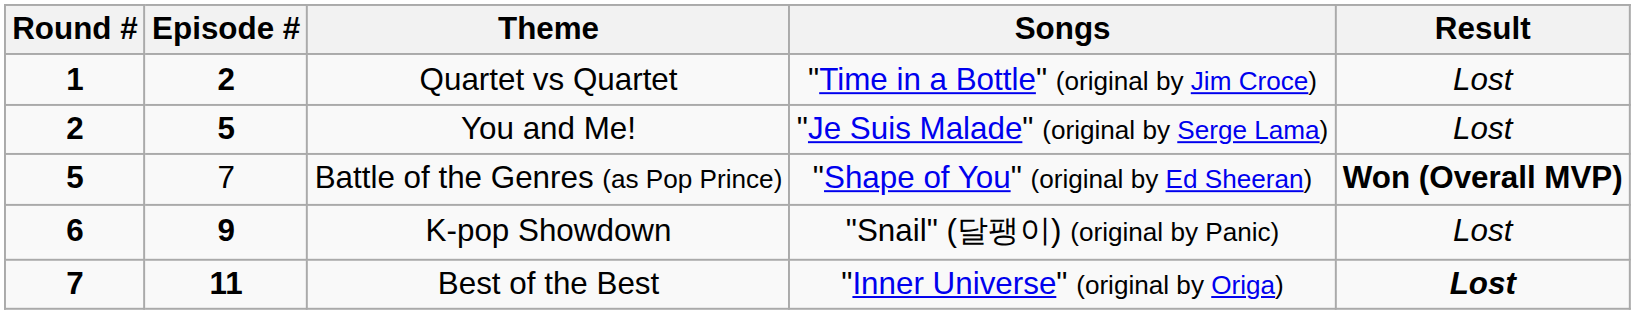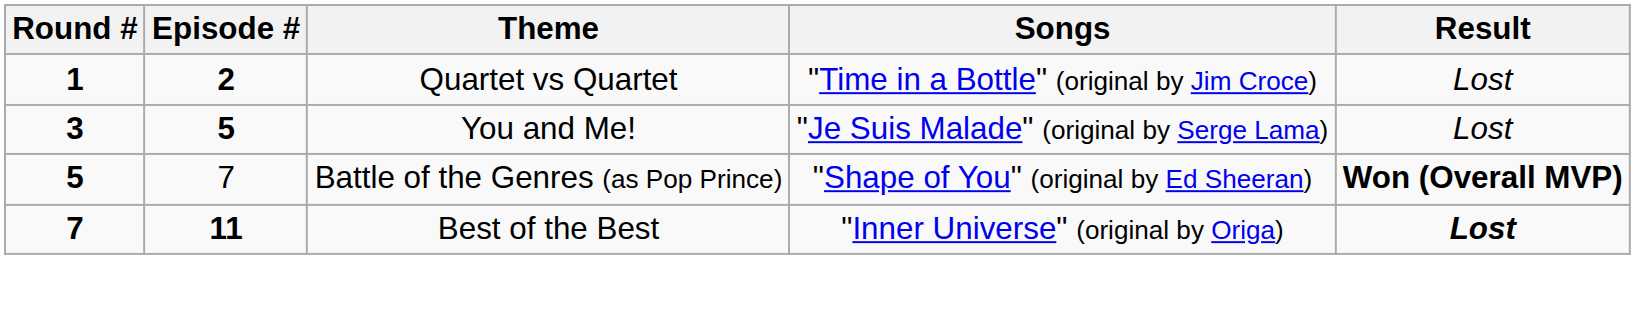You and Me! | Round #: 2 -> 3
- row: 6 | 9 | K-pop Showdown | "Snail" (달팽이) (original by Panic) | Lost
